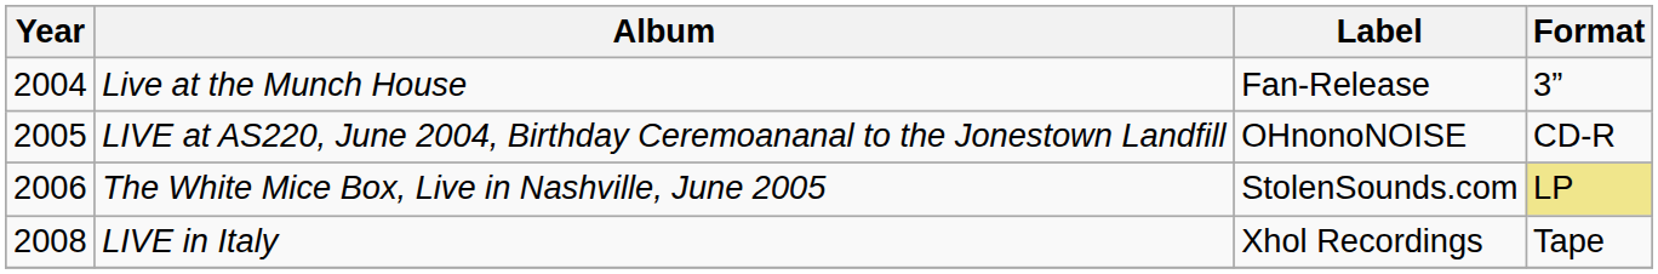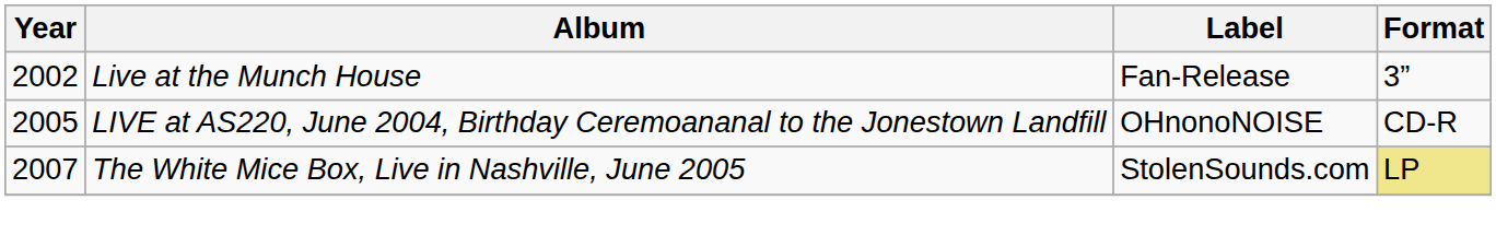Live at the Munch House | Year: 2004 -> 2002
The White Mice Box, Live in Nashville, June 2005 | Year: 2006 -> 2007
- row: 2008 | LIVE in Italy | Xhol Recordings | Tape
